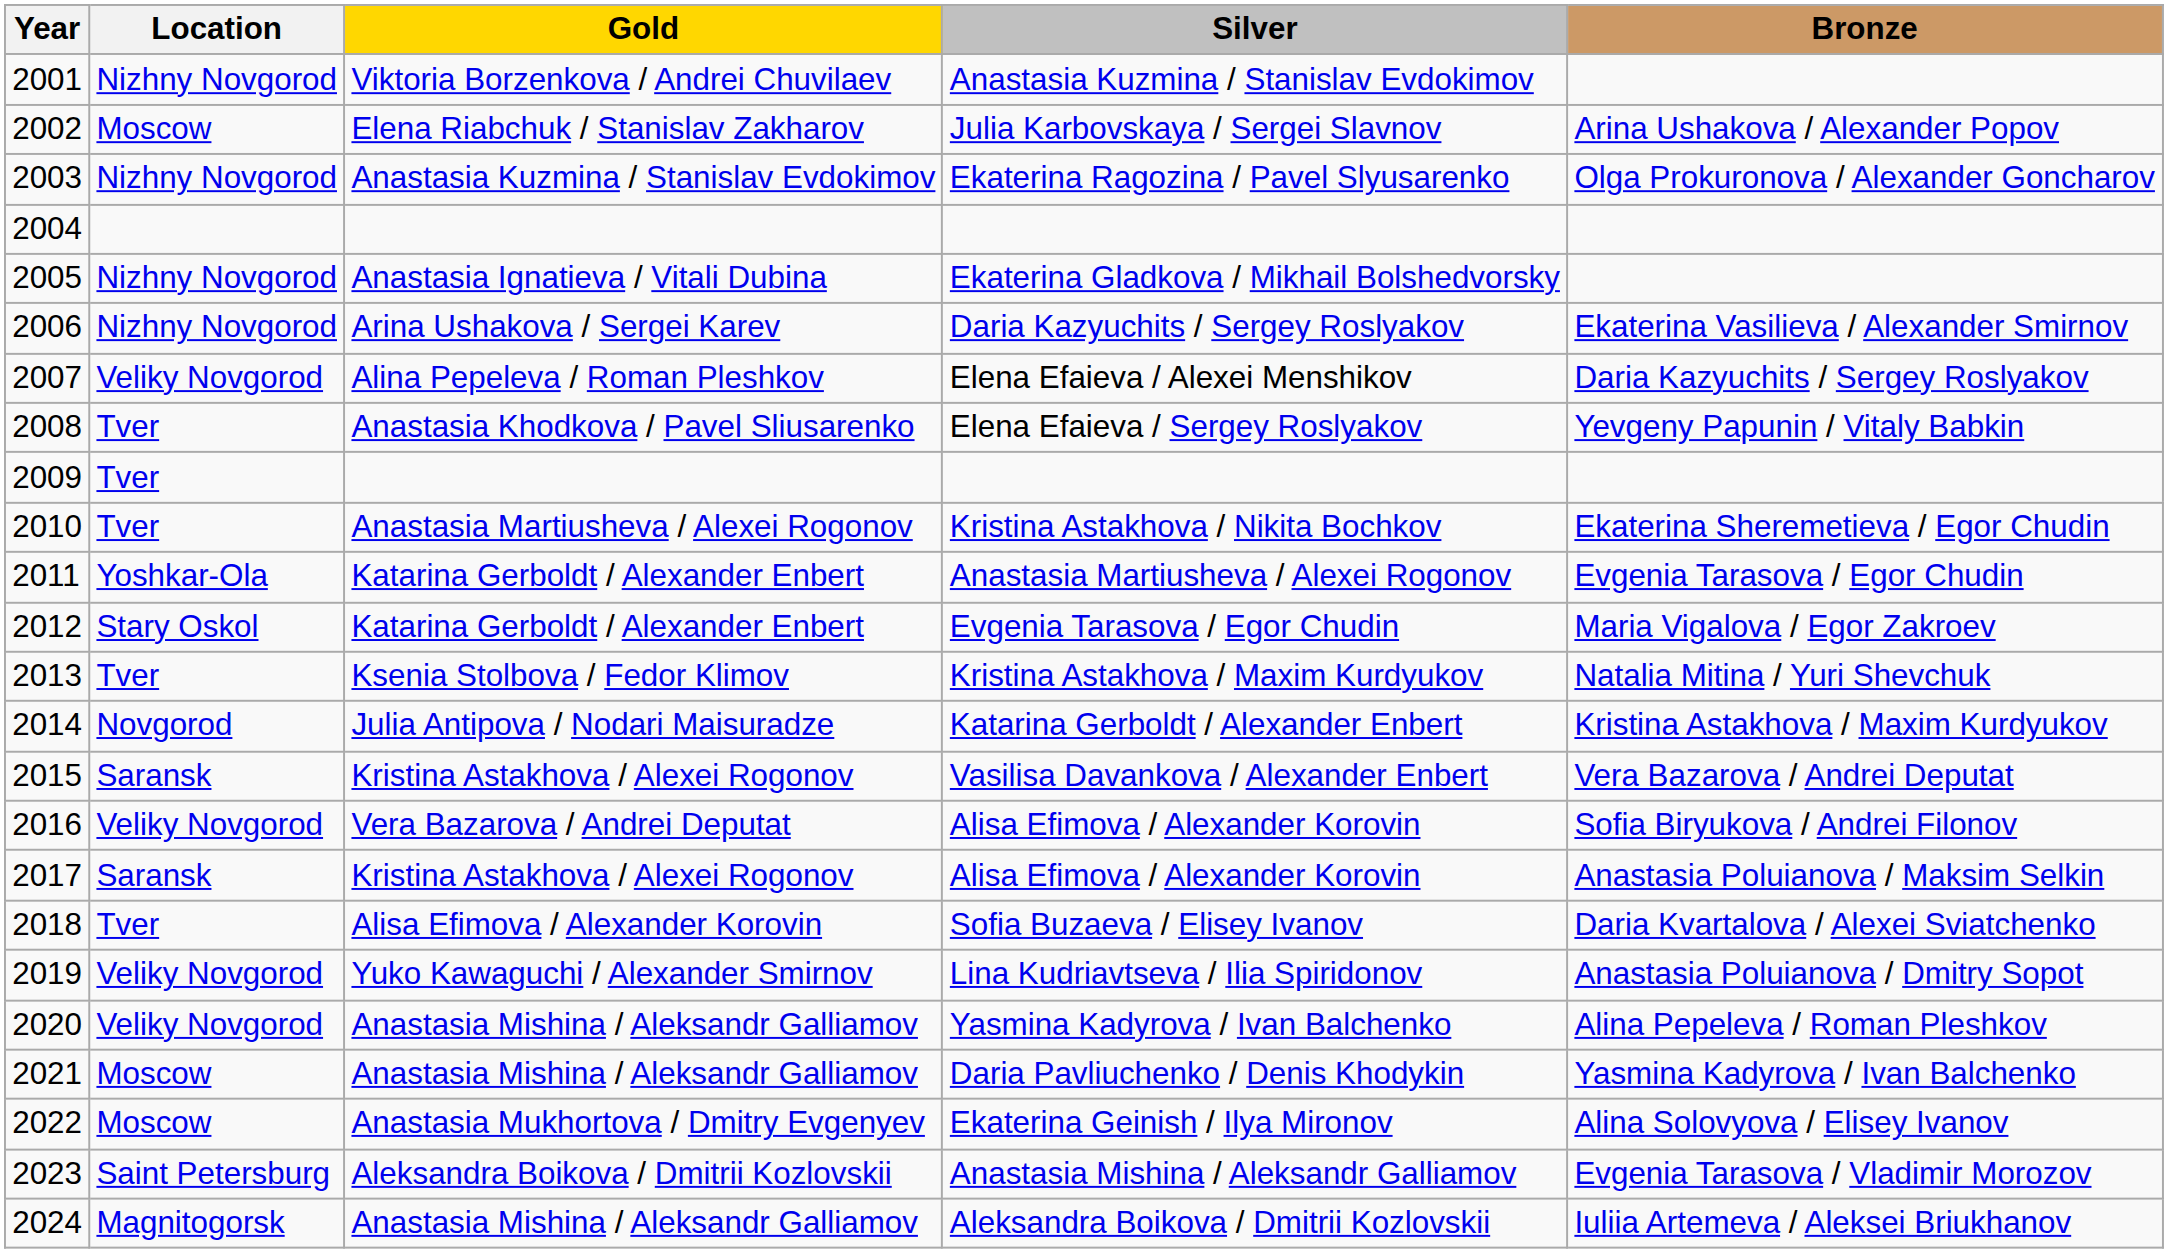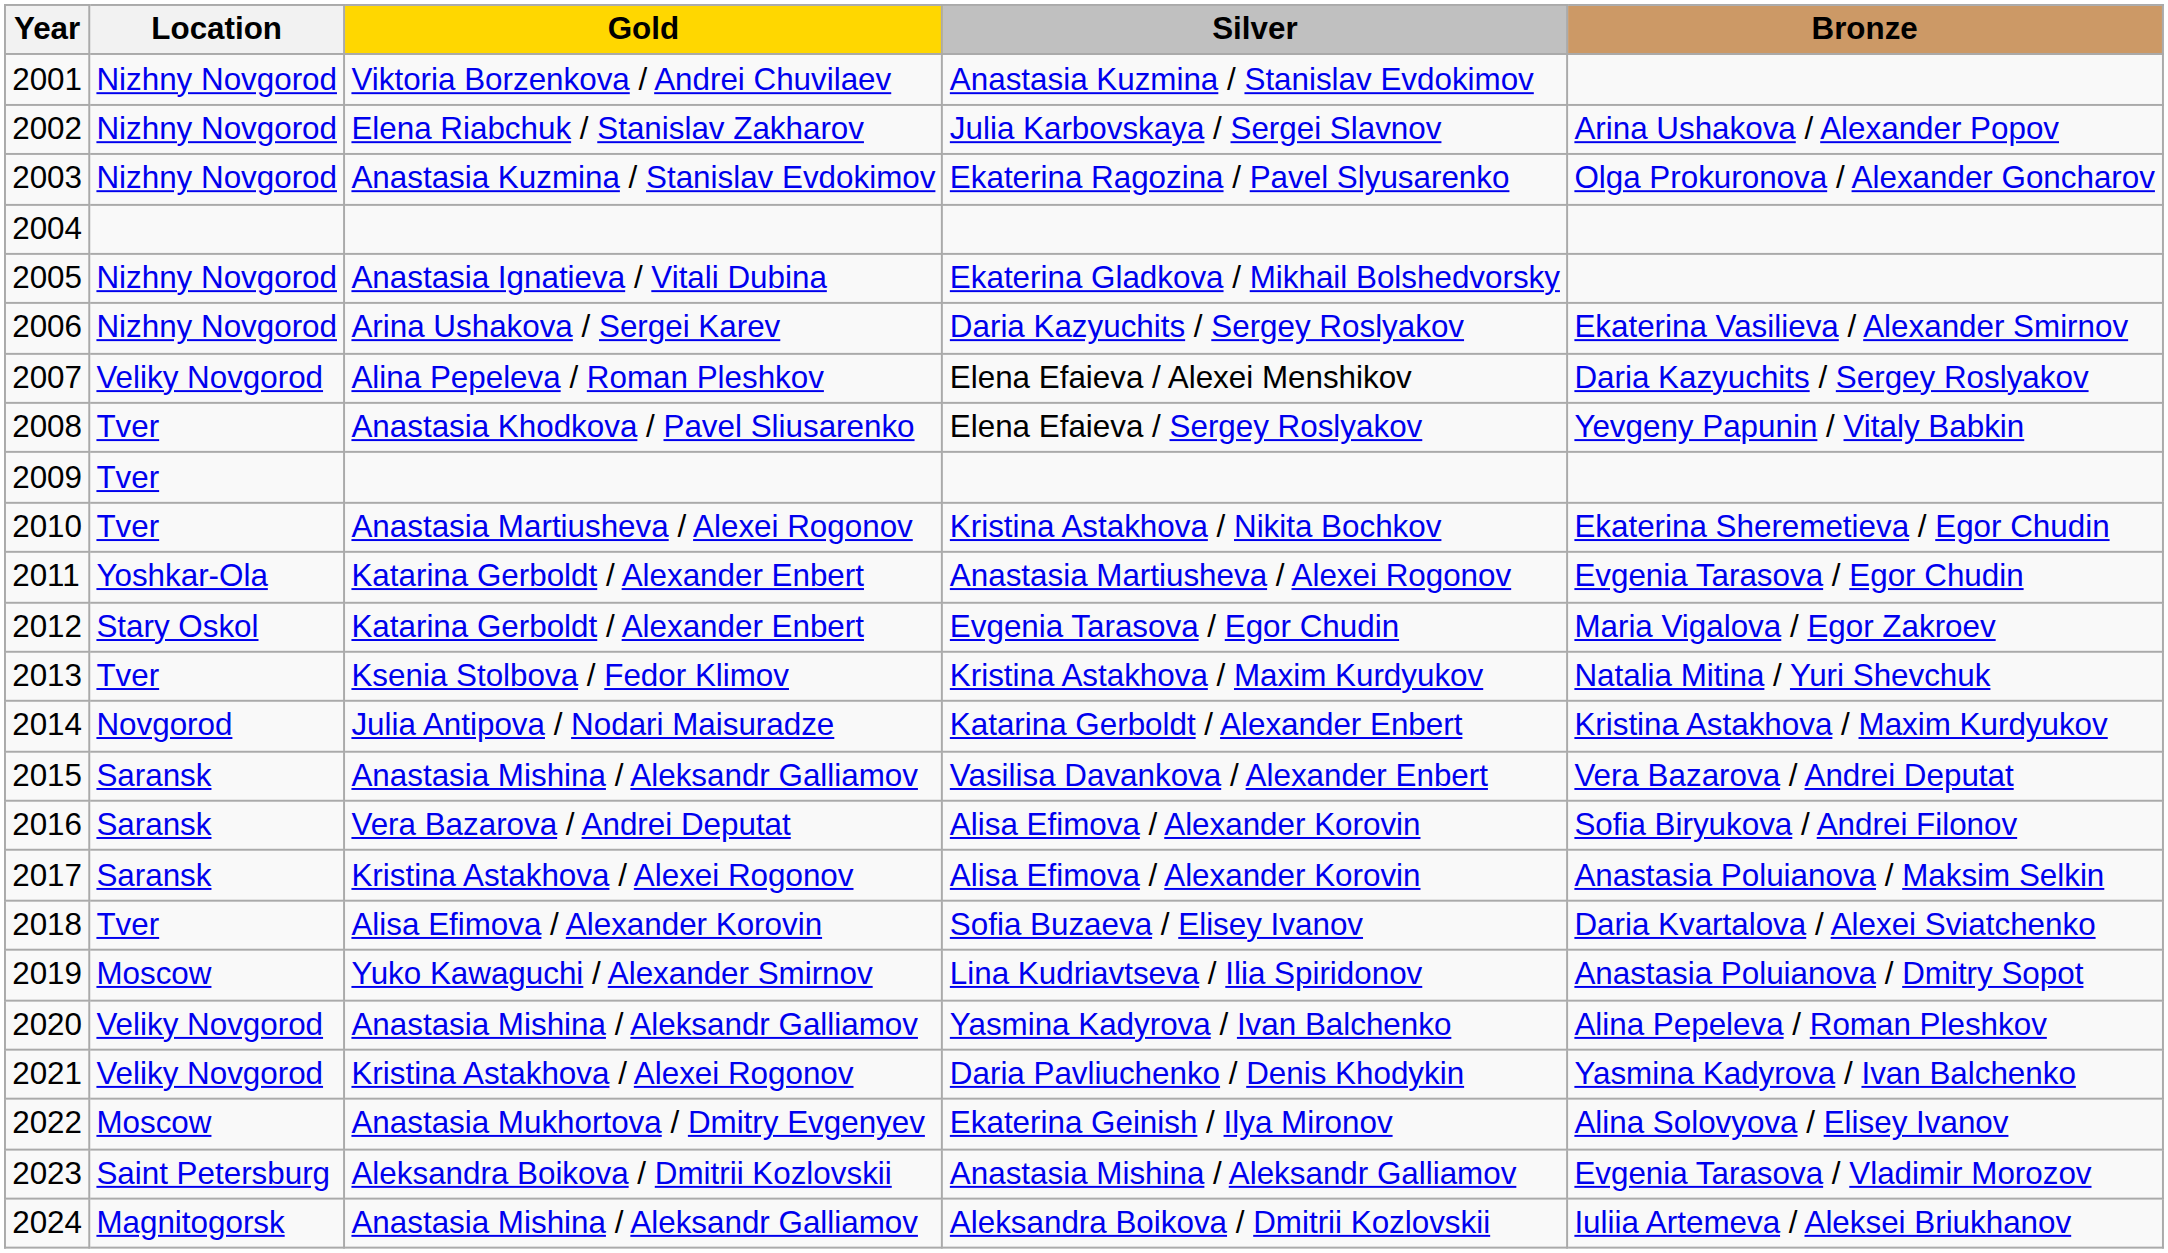Julia Karbovskaya / Sergei Slavnov | Location: Moscow -> Nizhny Novgorod
Vasilisa Davankova / Alexander Enbert | Gold: Kristina Astakhova / Alexei Rogonov -> Anastasia Mishina / Aleksandr Galliamov
2016 / Alisa Efimova / Alexander Korovin | Location: Veliky Novgorod -> Saransk
Lina Kudriavtseva / Ilia Spiridonov | Location: Veliky Novgorod -> Moscow
Daria Pavliuchenko / Denis Khodykin | Location: Moscow -> Veliky Novgorod
Daria Pavliuchenko / Denis Khodykin | Gold: Anastasia Mishina / Aleksandr Galliamov -> Kristina Astakhova / Alexei Rogonov
